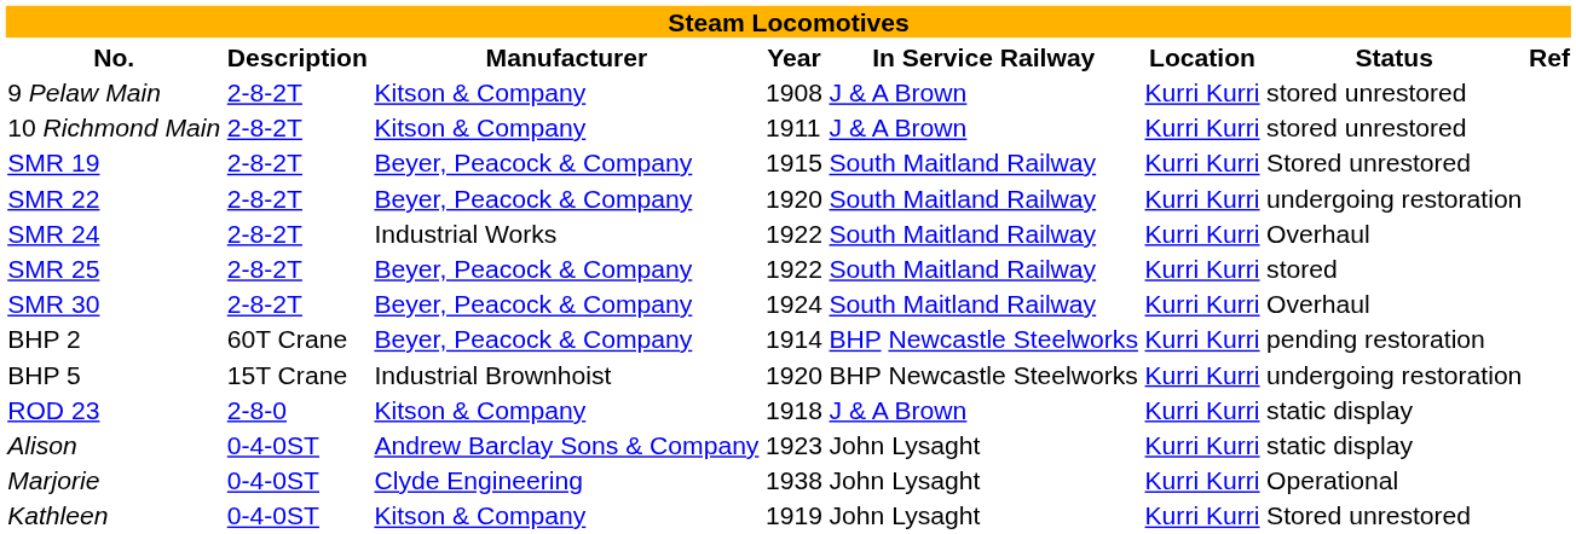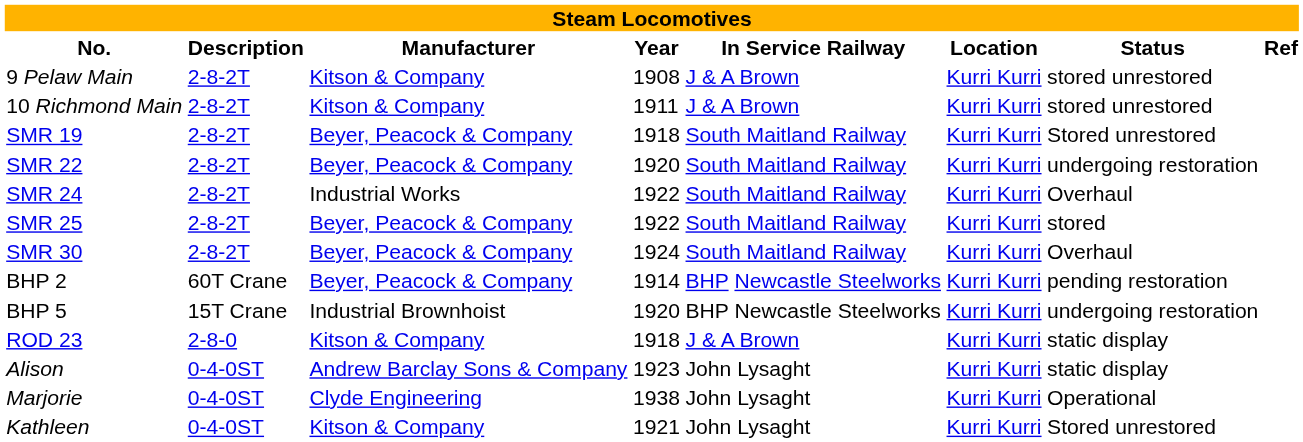SMR 19 | Year: 1915 -> 1918
Kathleen | Year: 1919 -> 1921
